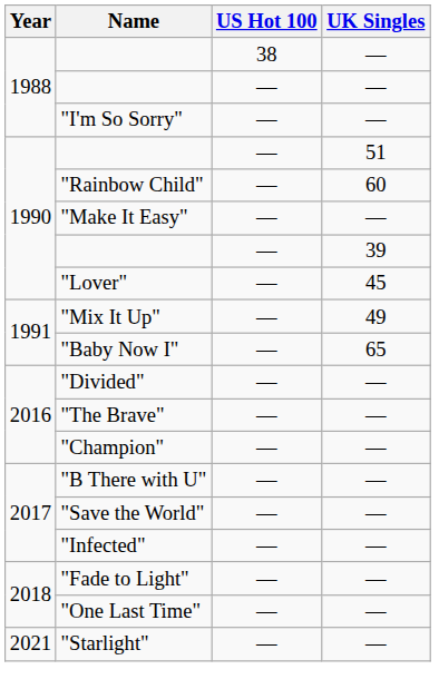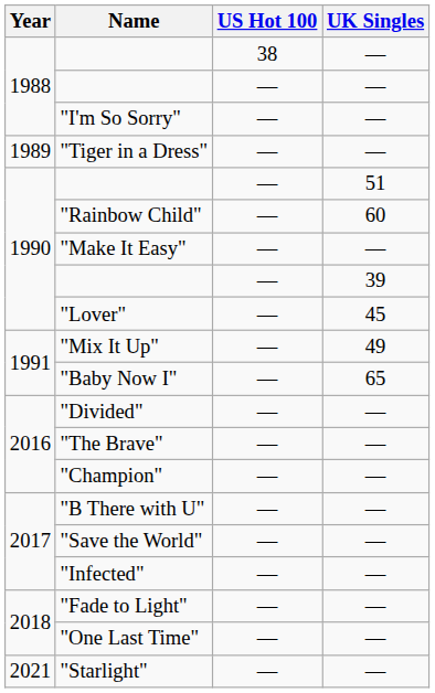+ row: 1989 | "Tiger in a Dress" | — | —
